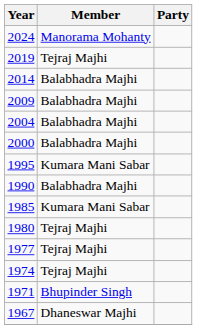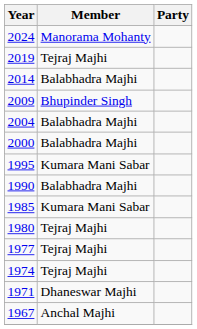2009 | Member: Balabhadra Majhi -> Bhupinder Singh
1971 | Member: Bhupinder Singh -> Dhaneswar Majhi
1967 | Member: Dhaneswar Majhi -> Anchal Majhi
